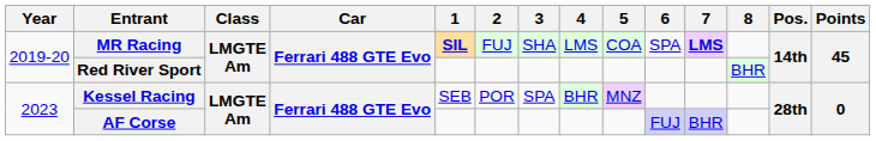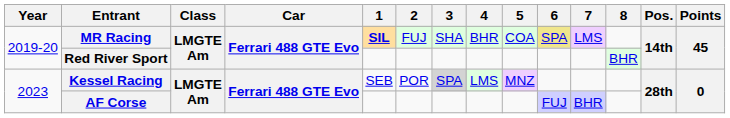MR Racing | 4: LMS -> BHR
MR Racing | 6: no background -> khaki background
MR Racing | 7: bold -> normal
Kessel Racing | 3: no background -> lightgrey background
Kessel Racing | 4: BHR -> LMS
